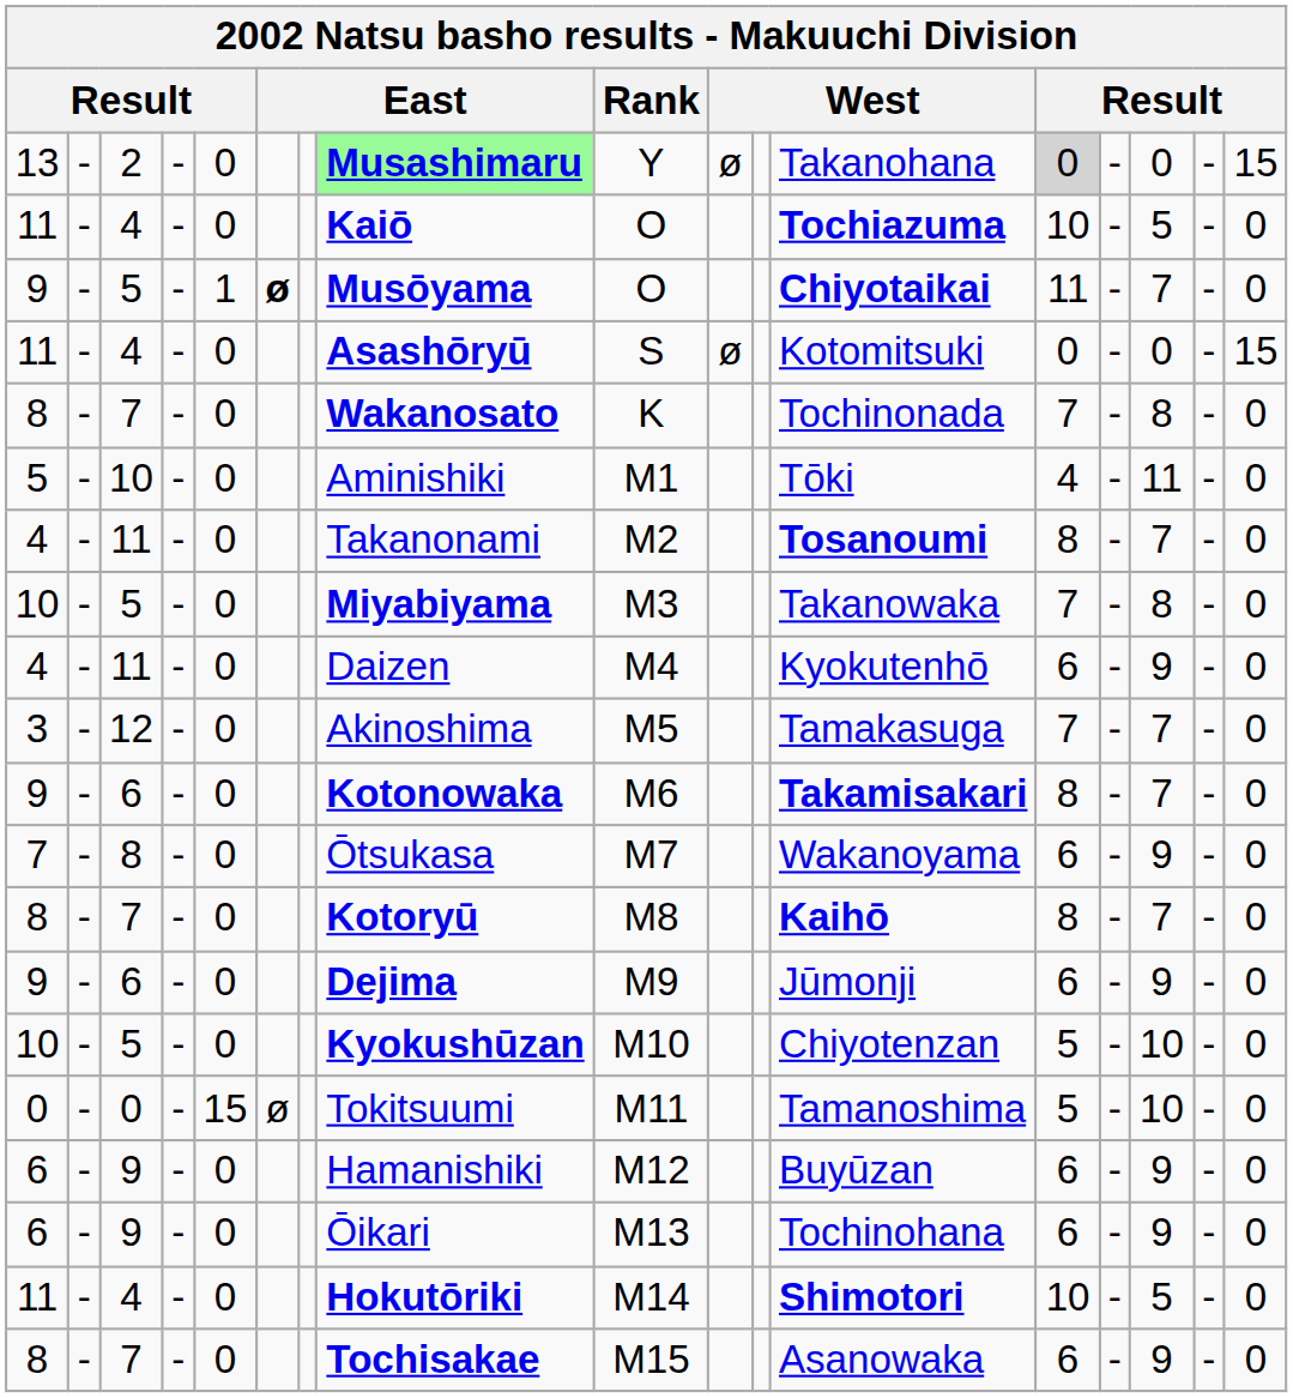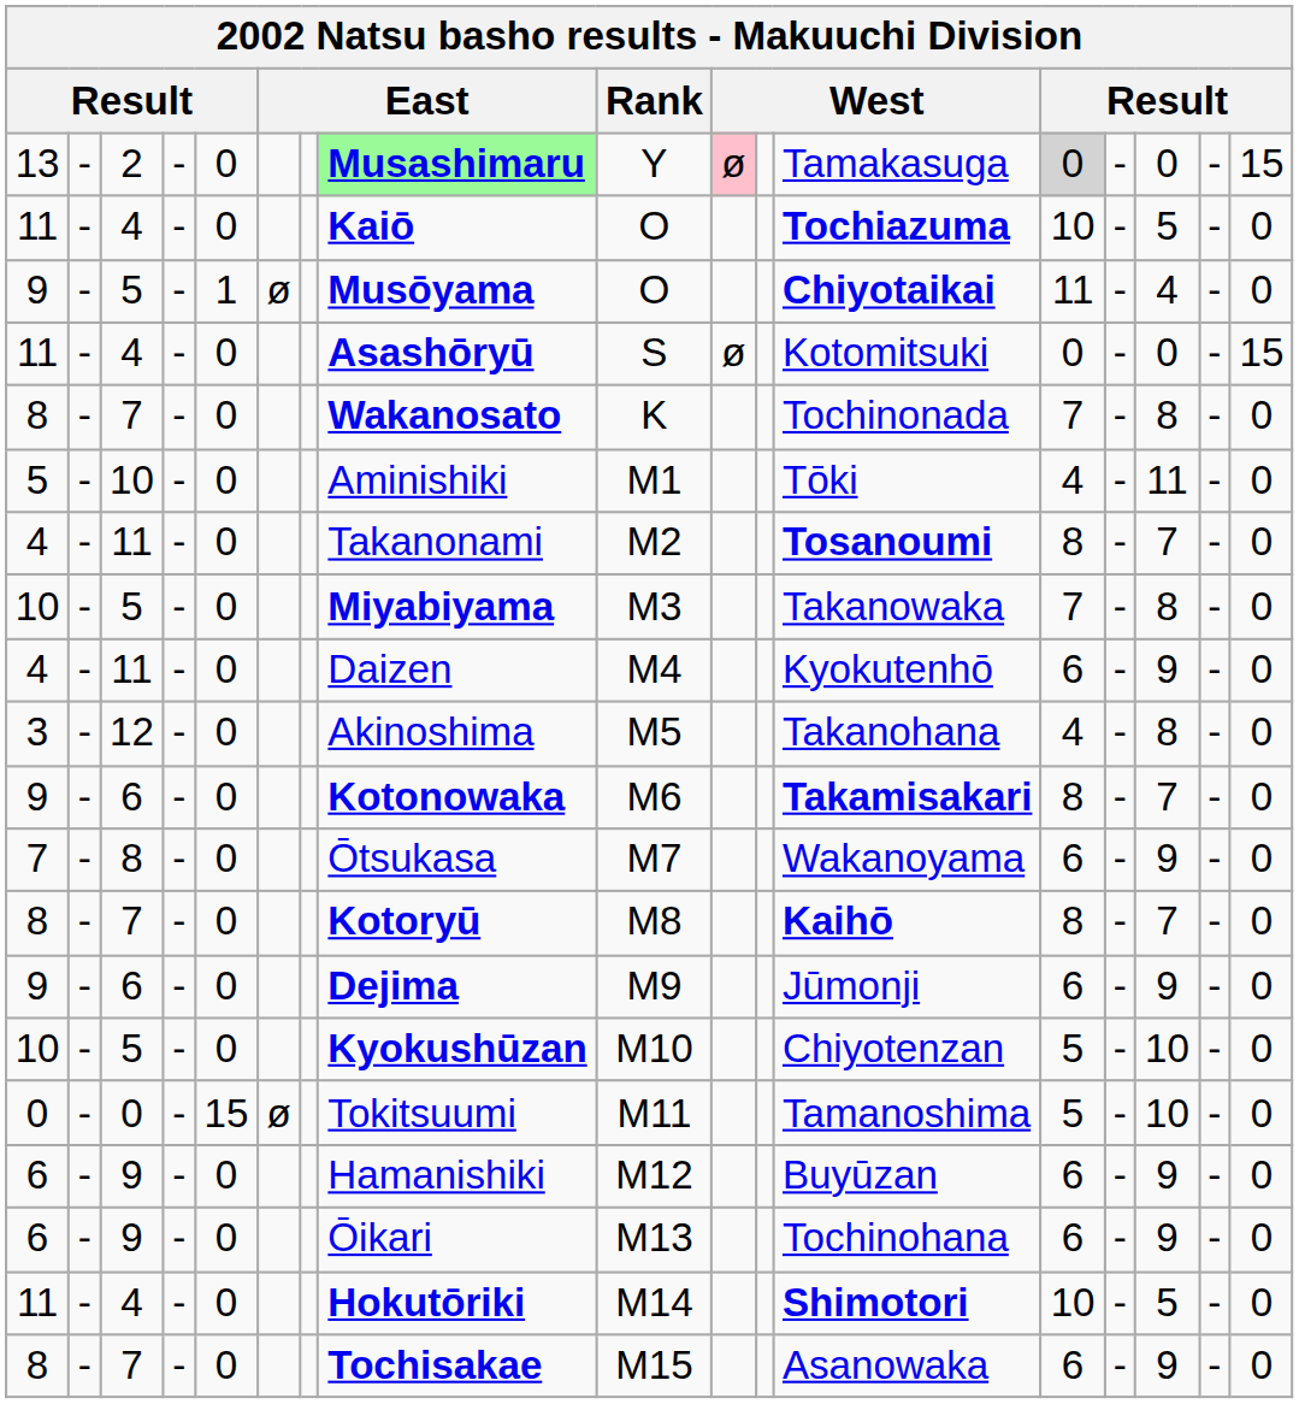13 | column 10: no background -> pink background
13 | column 12: Takanohana -> Tamakasuga
9 / 5 | column 6: bold -> normal
9 / 5 | column 15: 7 -> 4
3 | column 12: Tamakasuga -> Takanohana
3 | column 13: 7 -> 4
3 | column 15: 7 -> 8
